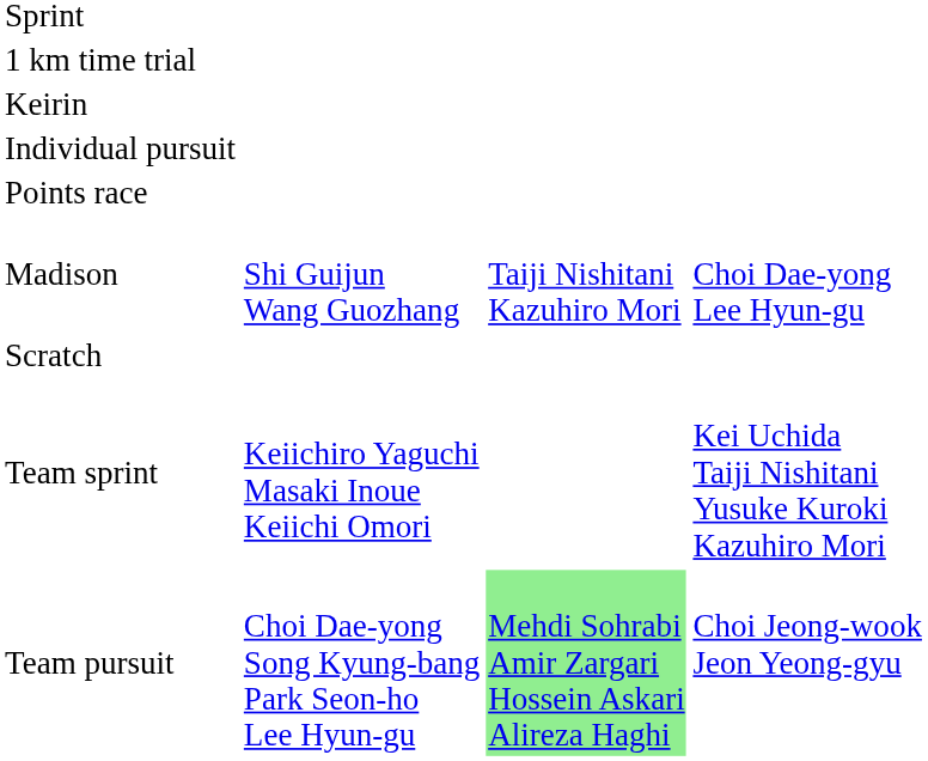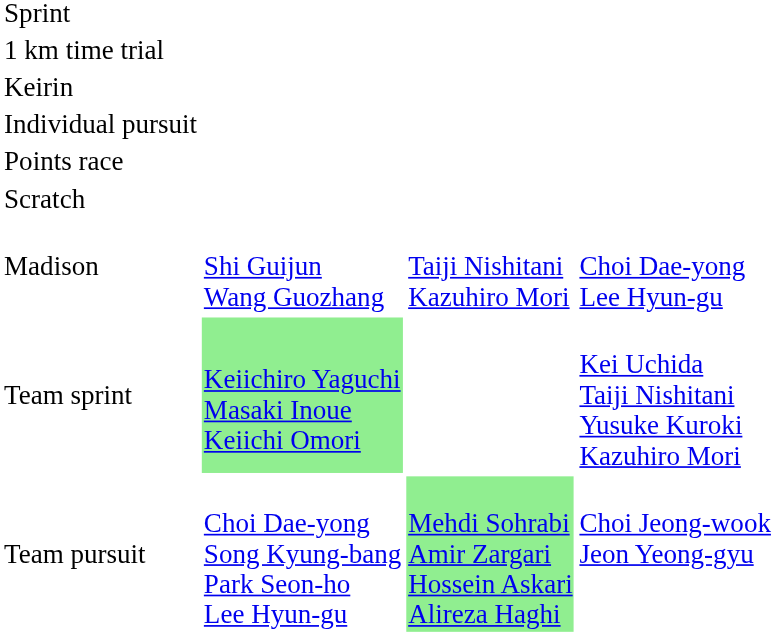rows swapped: Scratch <-> Madison
Team sprint | column 2: no background -> lightgreen background
